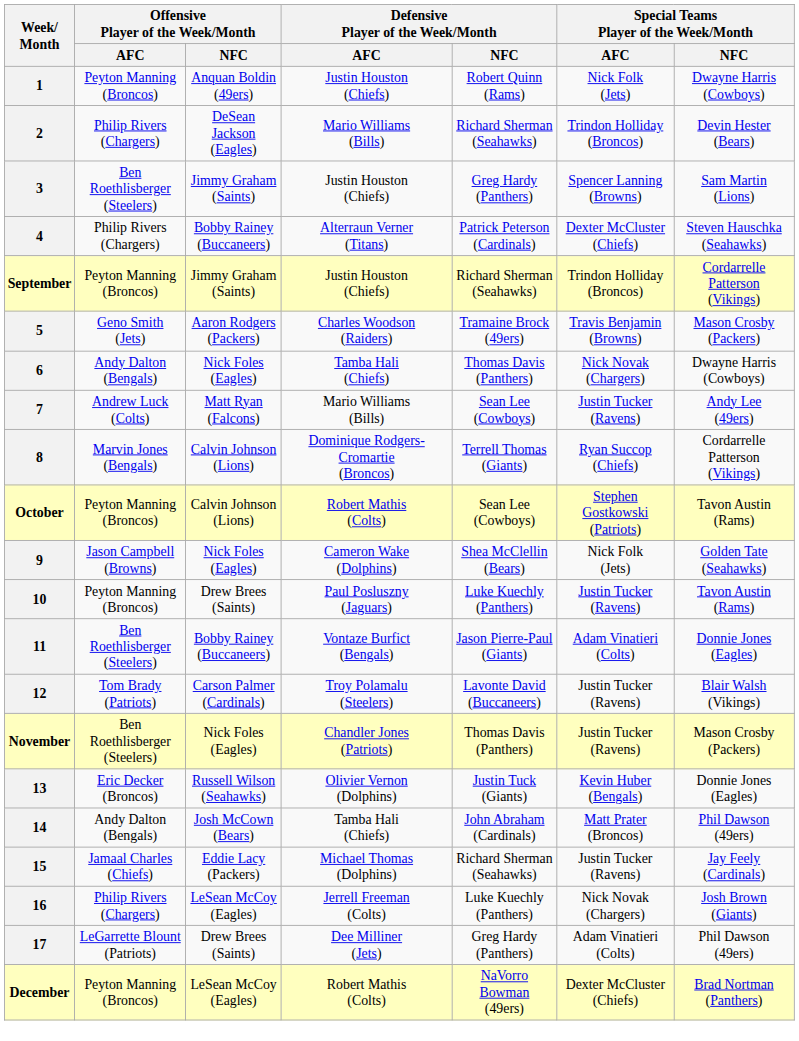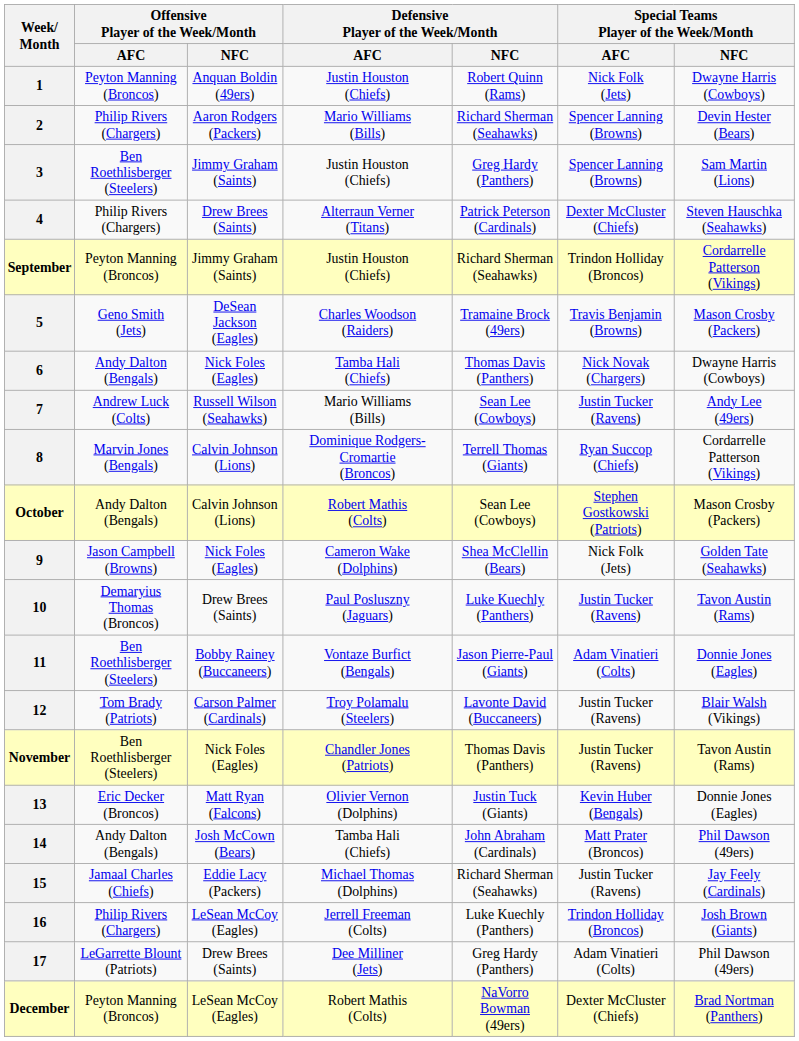2 | Offensive Player of the Week/Month / NFC: DeSean Jackson (Eagles) -> Aaron Rodgers (Packers)
2 | Special Teams Player of the Week/Month / AFC: Trindon Holliday (Broncos) -> Spencer Lanning (Browns)
4 | Offensive Player of the Week/Month / NFC: Bobby Rainey (Buccaneers) -> Drew Brees (Saints)
5 | Offensive Player of the Week/Month / NFC: Aaron Rodgers (Packers) -> DeSean Jackson (Eagles)
7 | Offensive Player of the Week/Month / NFC: Matt Ryan (Falcons) -> Russell Wilson (Seahawks)
October | Offensive Player of the Week/Month / AFC: Peyton Manning (Broncos) -> Andy Dalton (Bengals)
October | Special Teams Player of the Week/Month / NFC: Tavon Austin (Rams) -> Mason Crosby (Packers)
10 | Offensive Player of the Week/Month / AFC: Peyton Manning (Broncos) -> Demaryius Thomas (Broncos)
November | Special Teams Player of the Week/Month / NFC: Mason Crosby (Packers) -> Tavon Austin (Rams)
13 | Offensive Player of the Week/Month / NFC: Russell Wilson (Seahawks) -> Matt Ryan (Falcons)
16 | Special Teams Player of the Week/Month / AFC: Nick Novak (Chargers) -> Trindon Holliday (Broncos)
